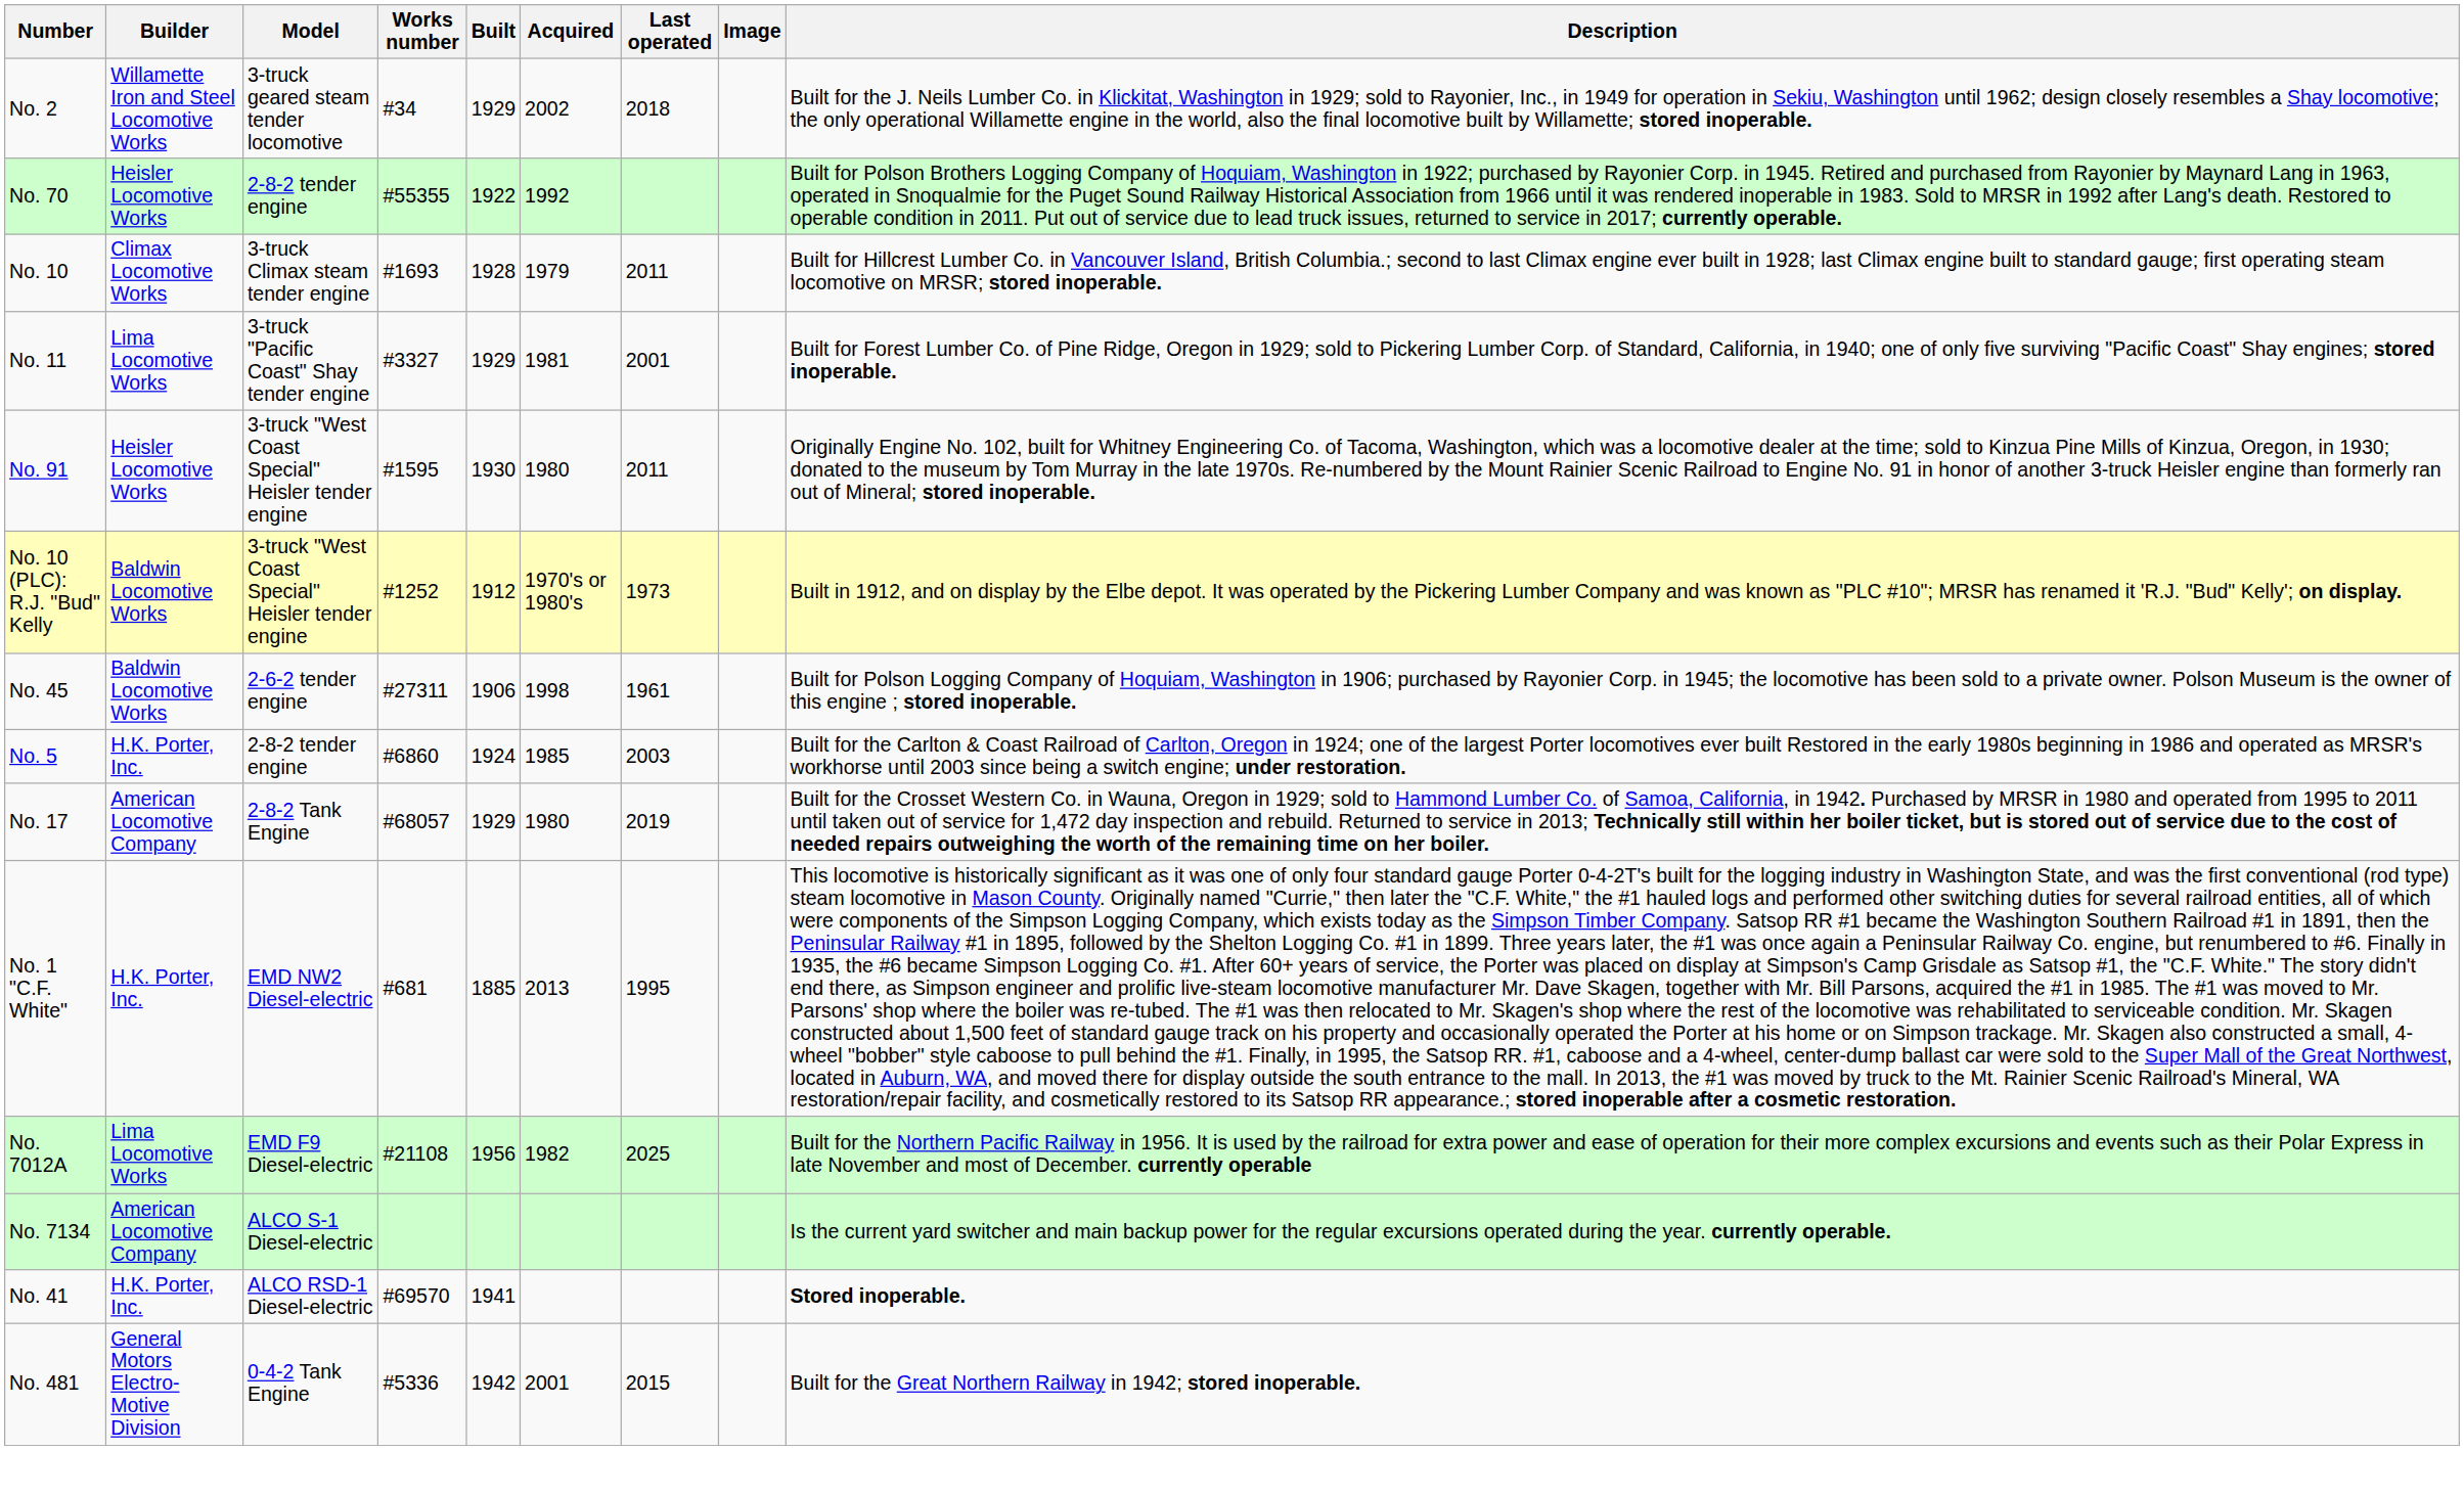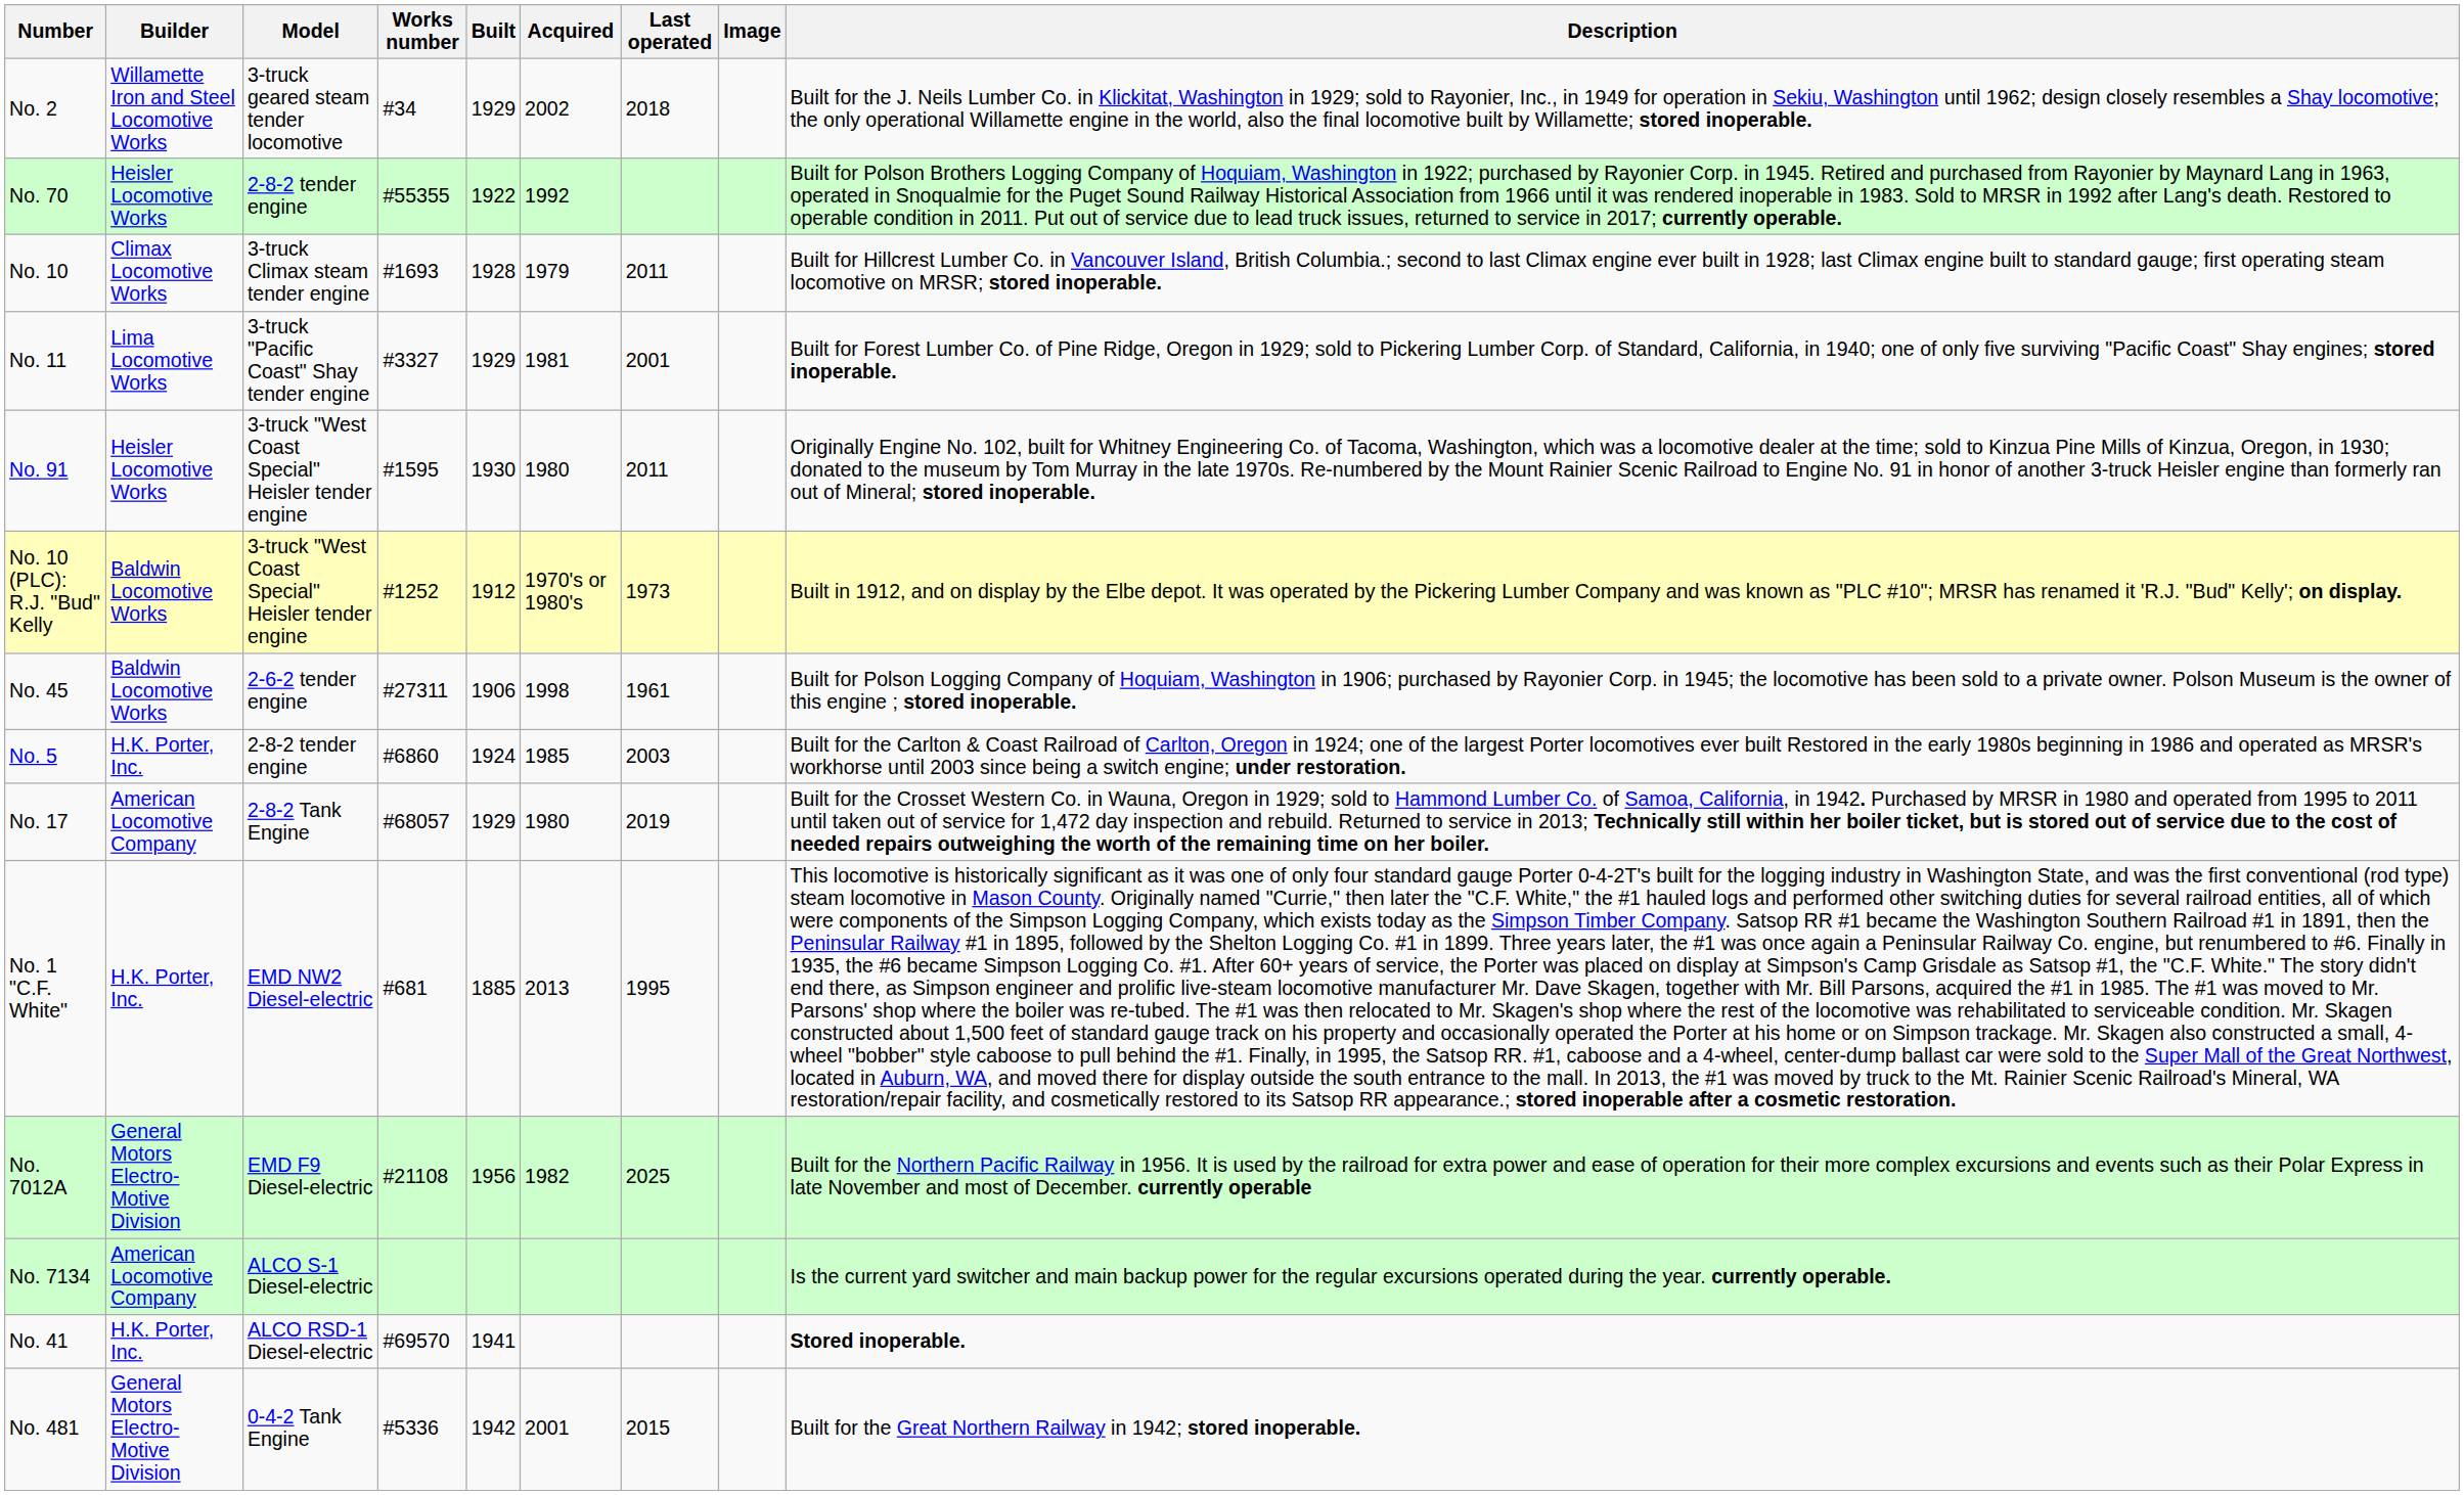No. 7012A | Builder: Lima Locomotive Works -> General Motors Electro-Motive Division
